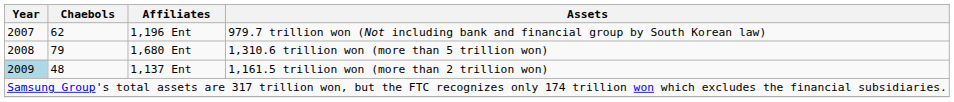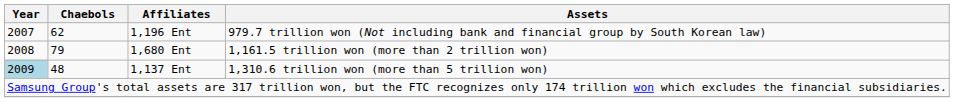1,680 Ent | Assets: 1,310.6 trillion won (more than 5 trillion won) -> 1,161.5 trillion won (more than 2 trillion won)
1,137 Ent | Assets: 1,161.5 trillion won (more than 2 trillion won) -> 1,310.6 trillion won (more than 5 trillion won)
